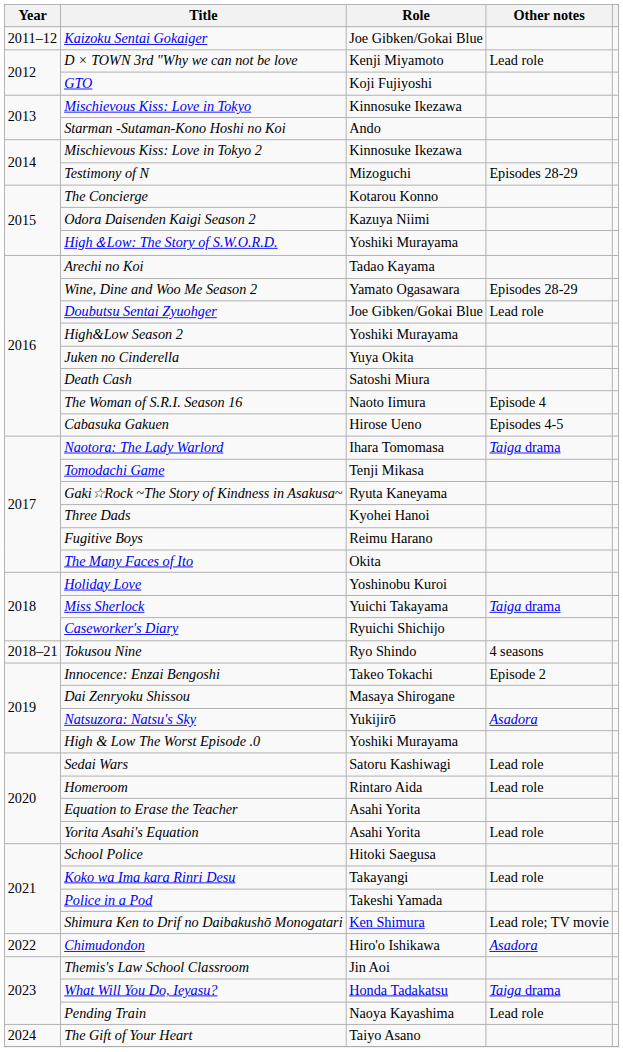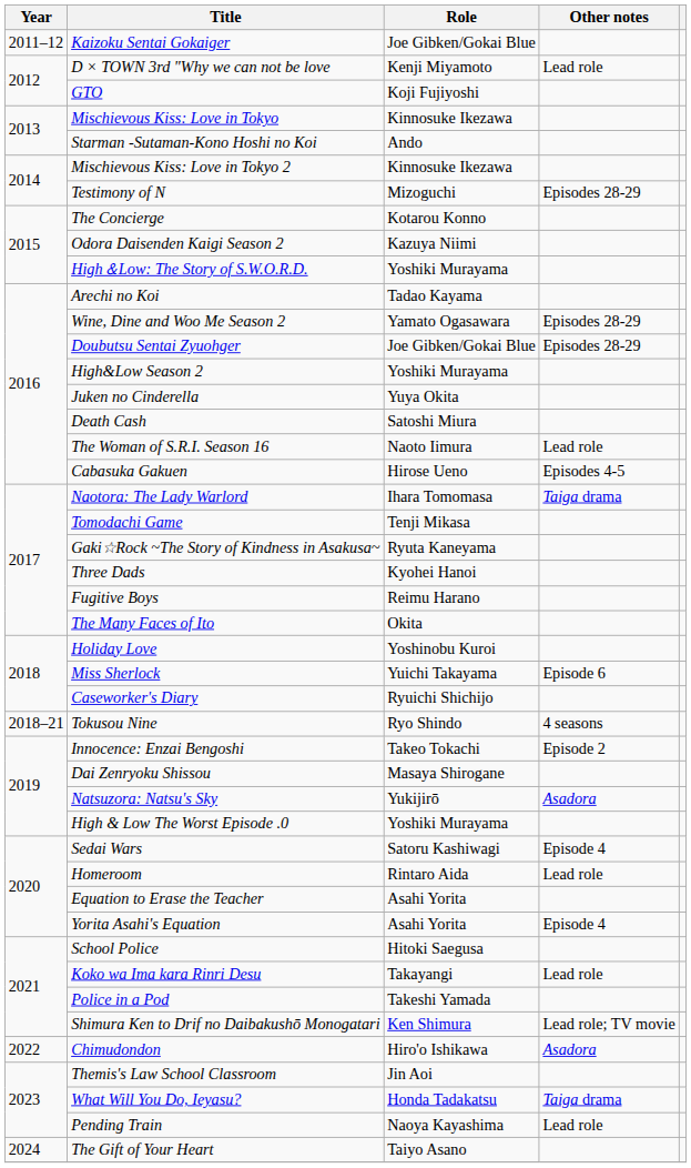Doubutsu Sentai Zyuohger | Other notes: Lead role -> Episodes 28-29
The Woman of S.R.I. Season 16 | Other notes: Episode 4 -> Lead role
Miss Sherlock | Other notes: Taiga drama -> Episode 6
Sedai Wars | Other notes: Lead role -> Episode 4
Yorita Asahi's Equation | Other notes: Lead role -> Episode 4
